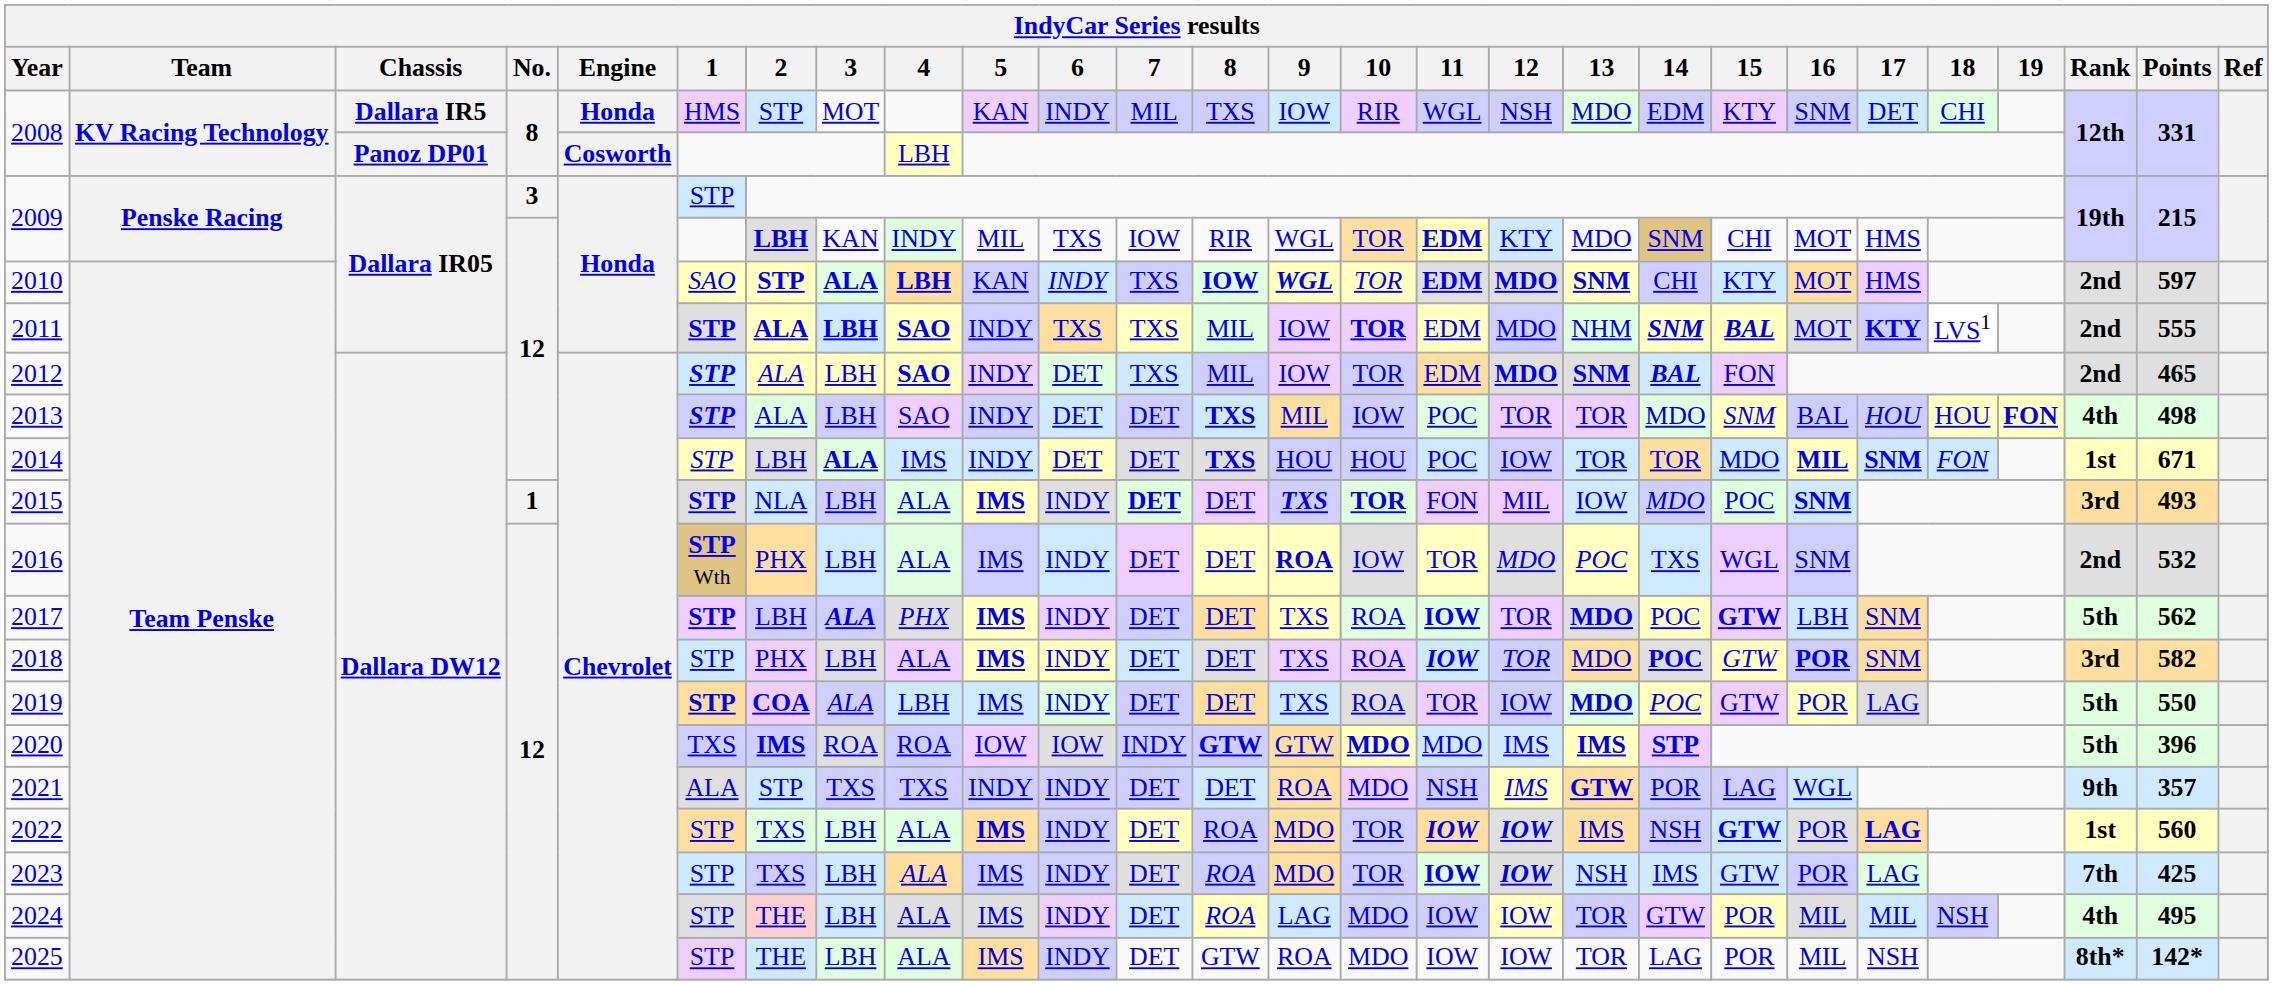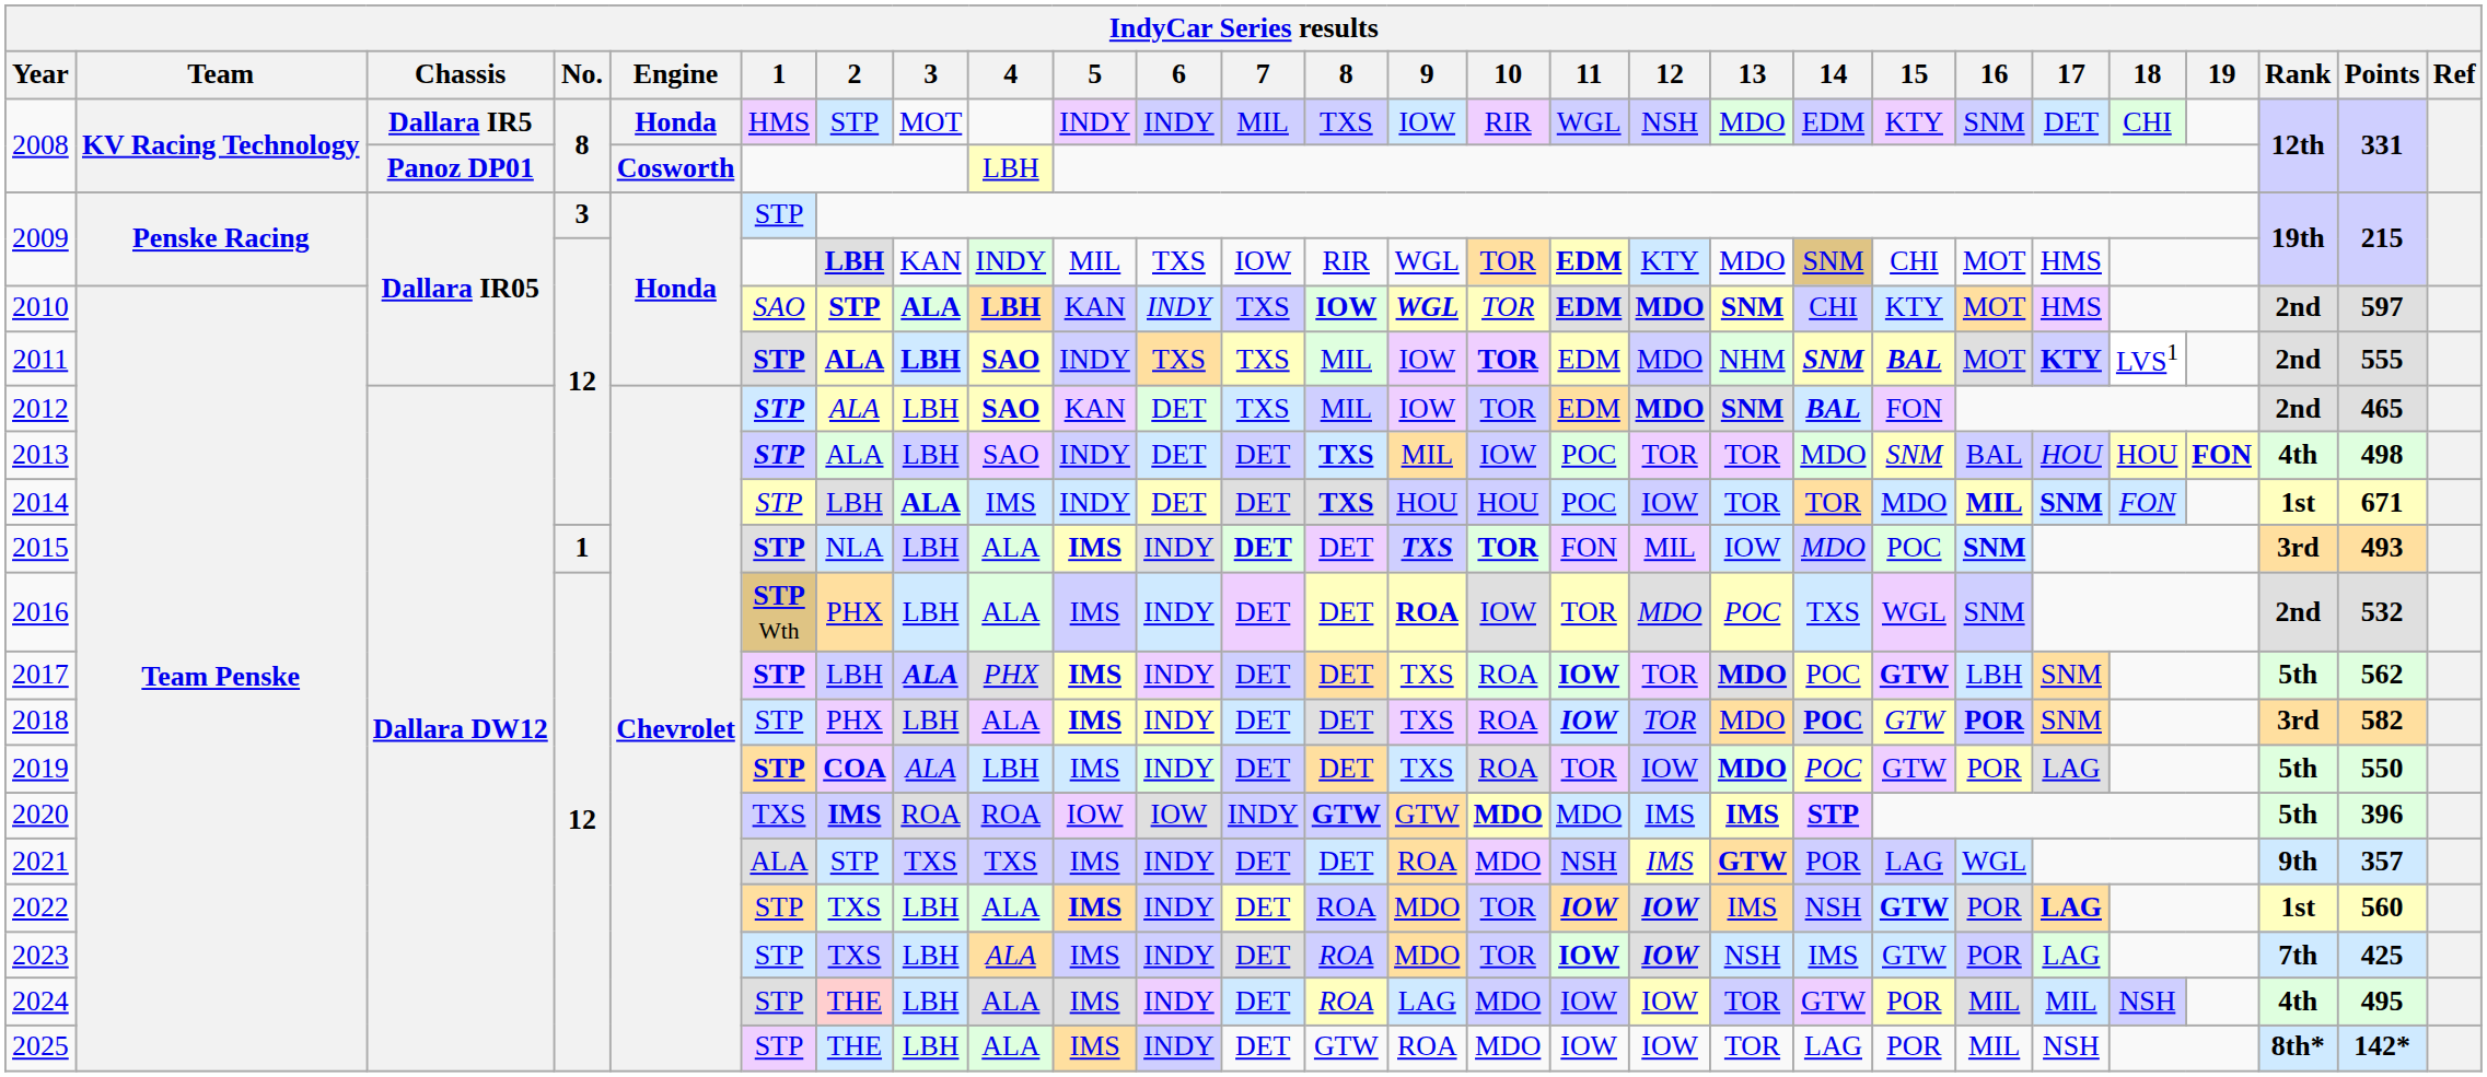2008 / Dallara IR5 | 5: KAN -> INDY
2012 | 5: INDY -> KAN
2021 | 5: INDY -> IMS
